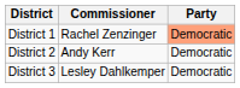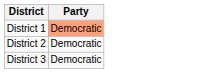- column: Commissioner | Rachel Zenzinger | Andy Kerr | Lesley Dahlkemper
